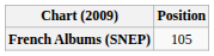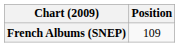French Albums (SNEP) | Position: 105 -> 109
